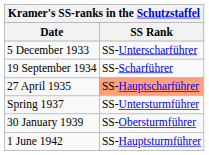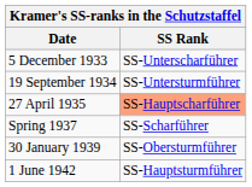19 September 1934 | SS Rank: SS-Scharführer -> SS-Untersturmführer
Spring 1937 | SS Rank: SS-Untersturmführer -> SS-Scharführer
